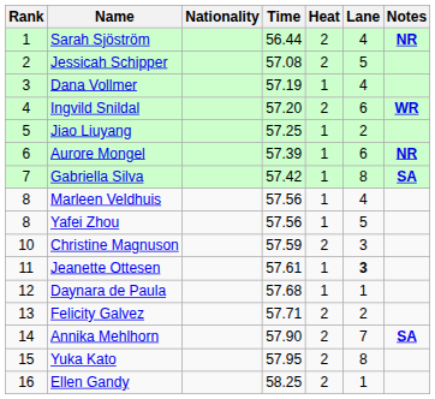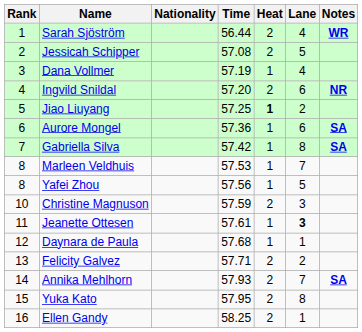Sarah Sjöström | Notes: NR -> WR
Ingvild Snildal | Notes: WR -> NR
Jiao Liuyang | Heat: normal -> bold
Aurore Mongel | Time: 57.39 -> 57.36
Aurore Mongel | Notes: NR -> SA
Marleen Veldhuis | Time: 57.56 -> 57.53
Marleen Veldhuis | Lane: 4 -> 7
Annika Mehlhorn | Time: 57.90 -> 57.93
